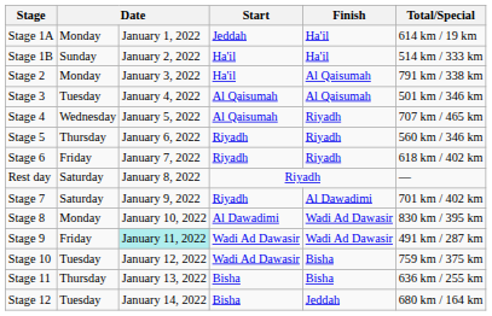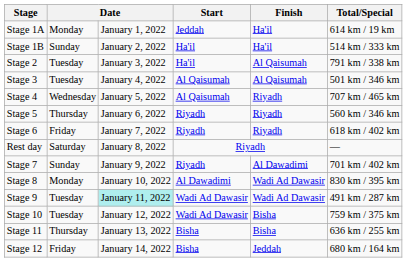Stage 2 | column 2: Monday -> Tuesday
Stage 7 | column 2: Saturday -> Sunday
Stage 9 | column 2: Friday -> Tuesday
Stage 12 | column 2: Tuesday -> Friday
